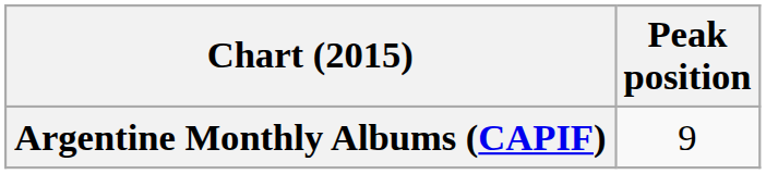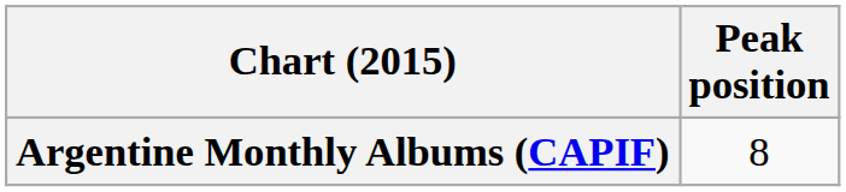Argentine Monthly Albums (CAPIF) | Peak position: 9 -> 8
